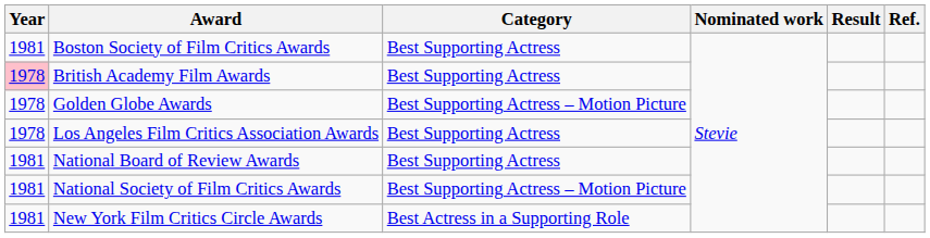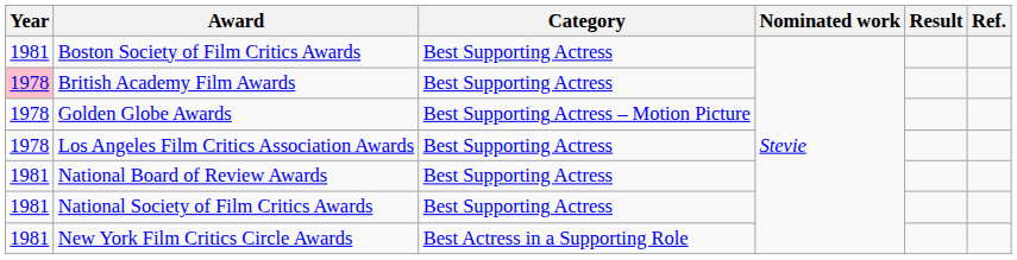National Society of Film Critics Awards | Category: Best Supporting Actress – Motion Picture -> Best Supporting Actress
